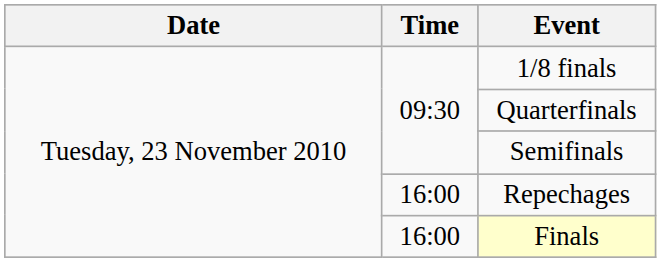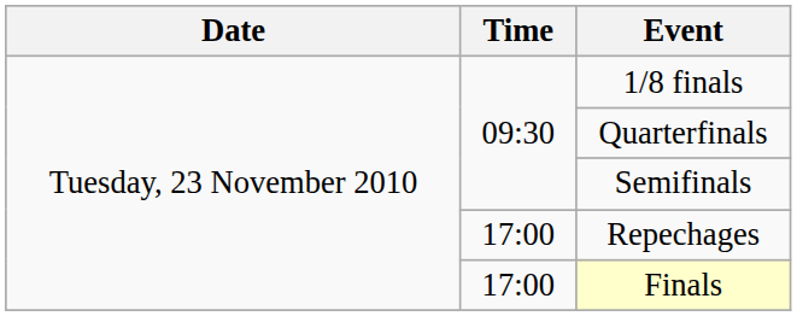Repechages | Time: 16:00 -> 17:00
Finals | Time: 16:00 -> 17:00
